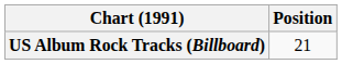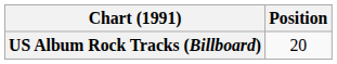US Album Rock Tracks (Billboard) | Position: 21 -> 20
